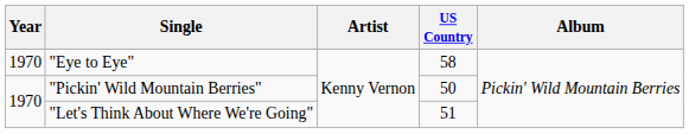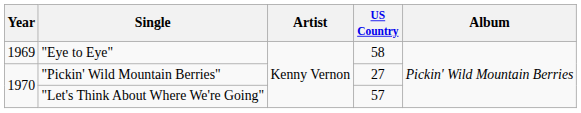"Eye to Eye" | Year: 1970 -> 1969
"Pickin' Wild Mountain Berries" | US Country: 50 -> 27
"Let's Think About Where We're Going" | US Country: 51 -> 57
